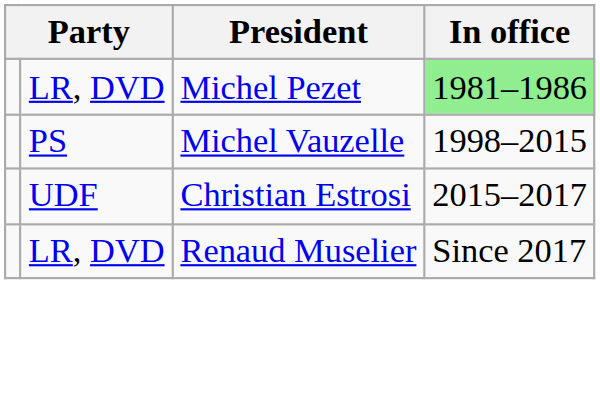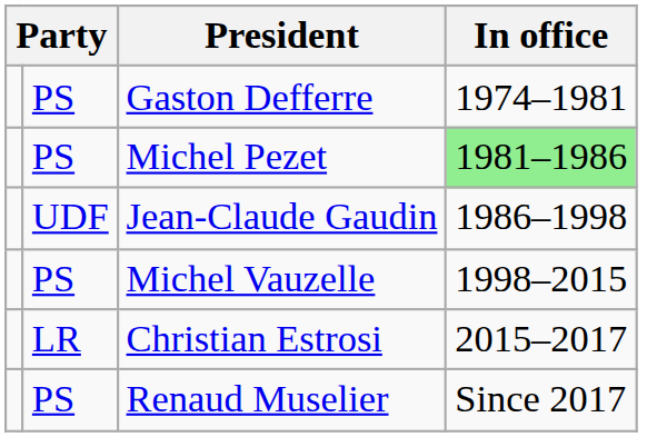+ row: PS | Gaston Defferre | 1974–1981
Michel Pezet | column 2: LR, DVD -> PS
+ row: UDF | Jean-Claude Gaudin | 1986–1998
Christian Estrosi | column 2: UDF -> LR
Renaud Muselier | column 2: LR, DVD -> PS
